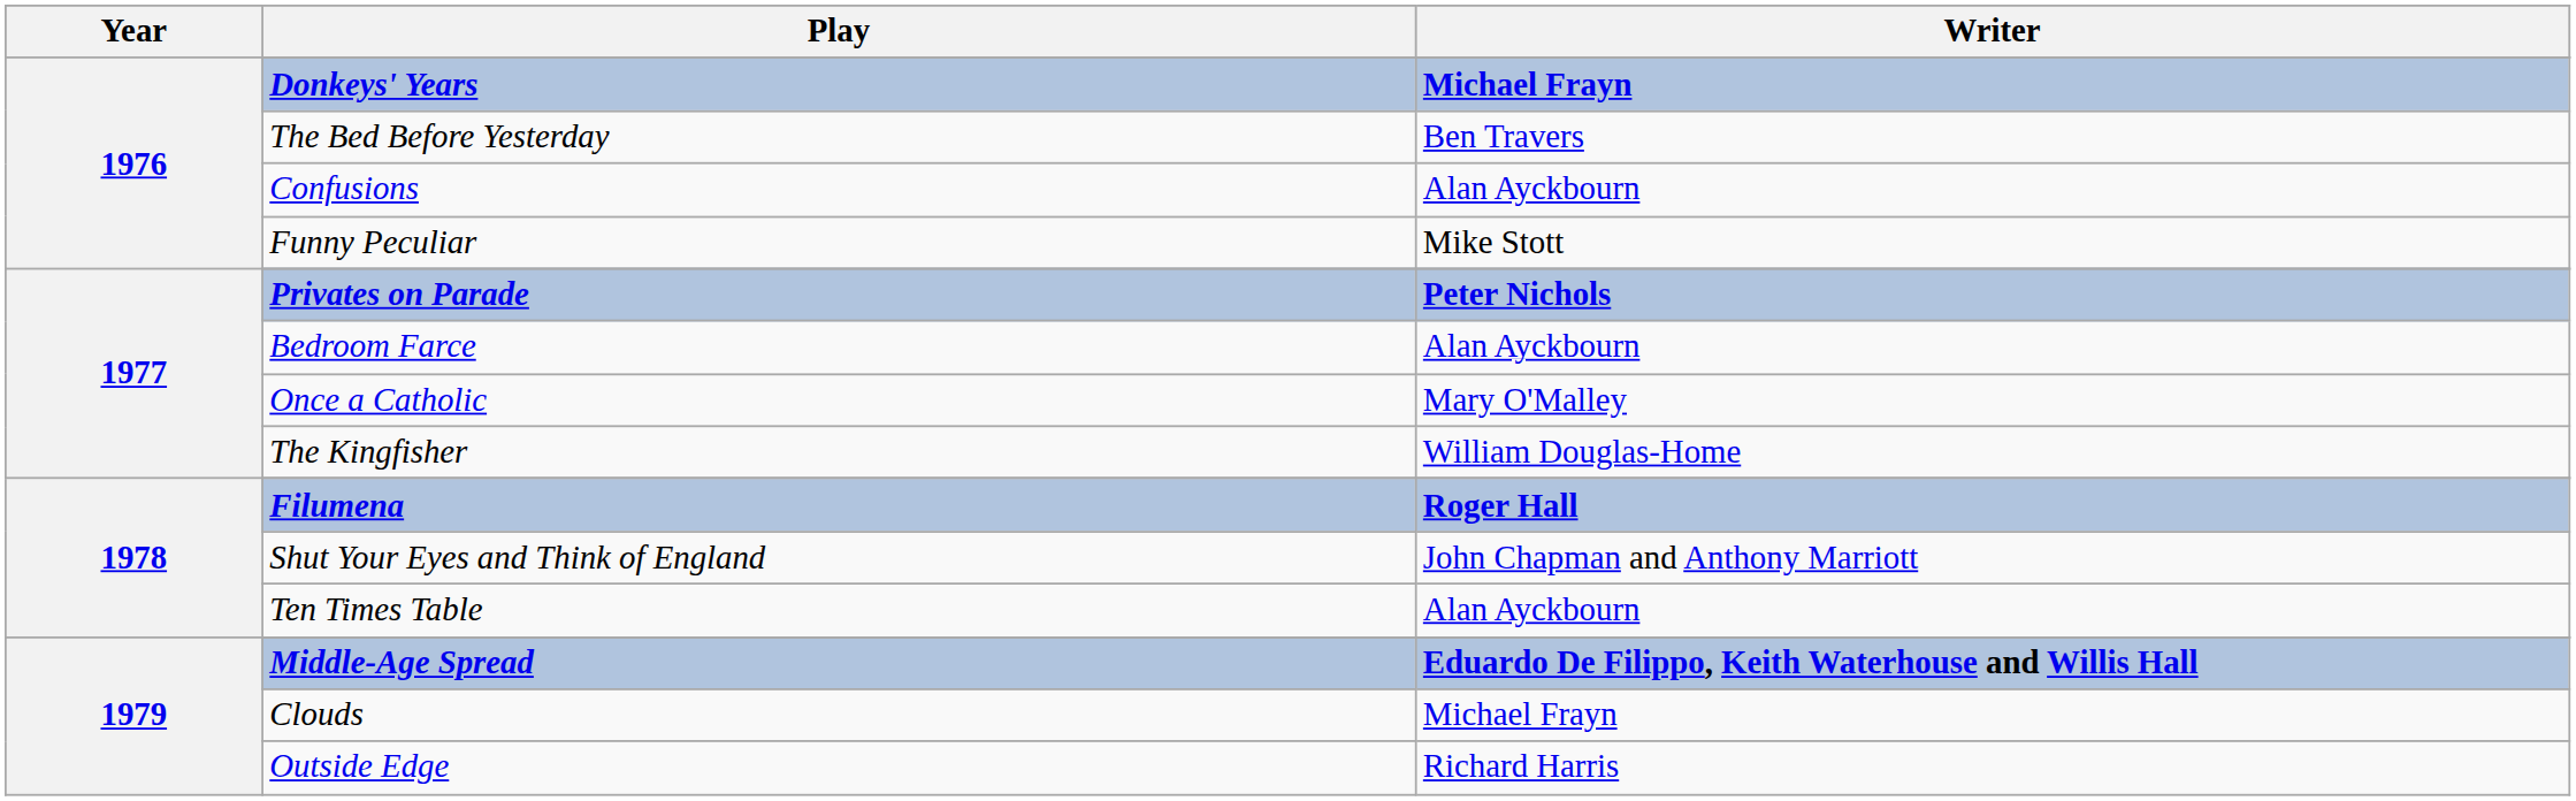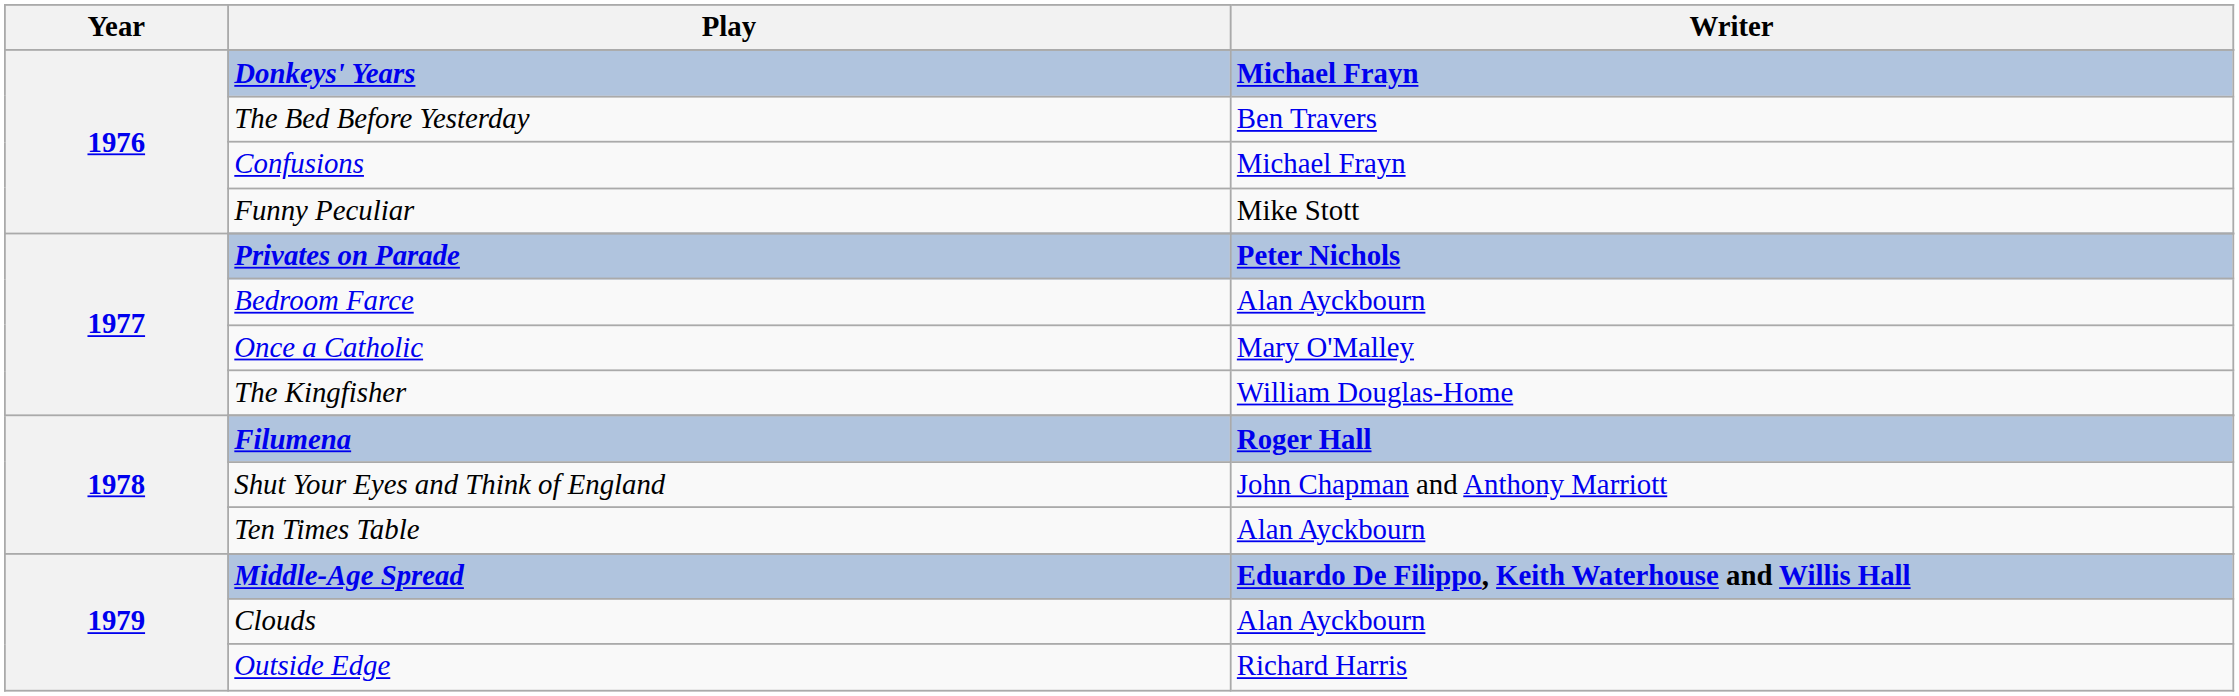Confusions | Writer: Alan Ayckbourn -> Michael Frayn
Clouds | Writer: Michael Frayn -> Alan Ayckbourn
